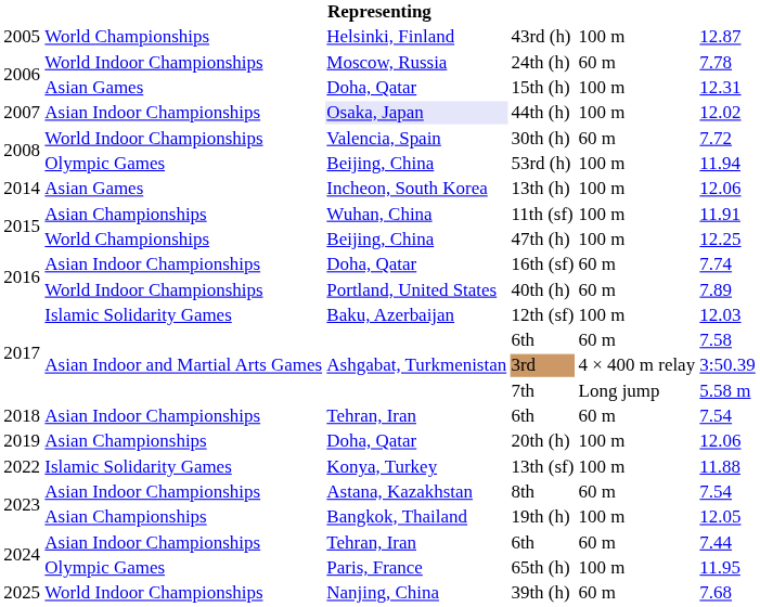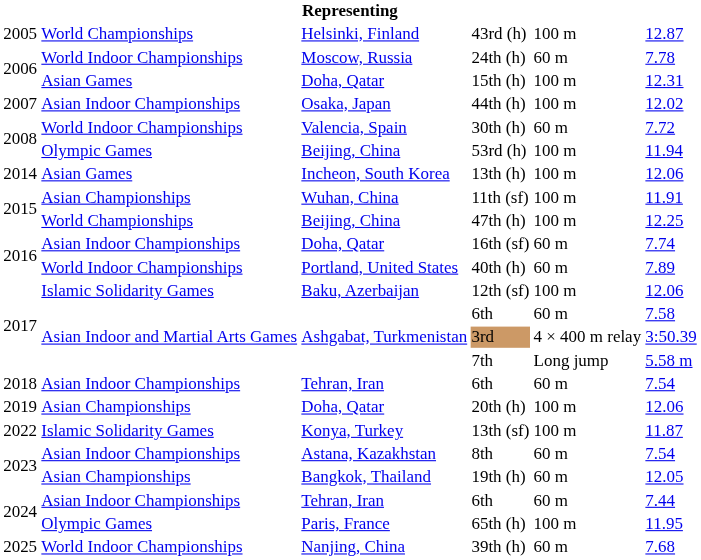44th (h) | column 3: lavender background -> no background
12th (sf) | column 6: 12.03 -> 12.06
13th (sf) | column 6: 11.88 -> 11.87
19th (h) | column 5: 100 m -> 60 m
